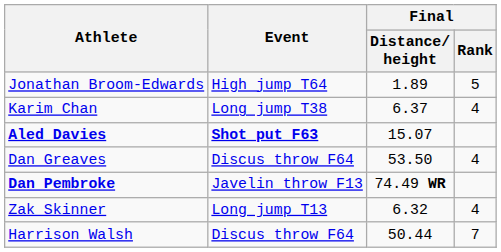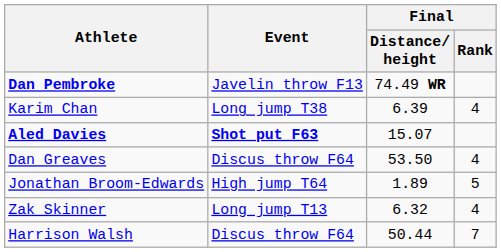rows swapped: Jonathan Broom-Edwards <-> Dan Pembroke
Karim Chan | Final / Distance/ height: 6.37 -> 6.39
